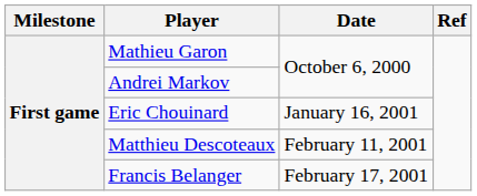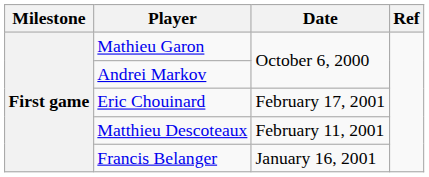Eric Chouinard | Date: January 16, 2001 -> February 17, 2001
Francis Belanger | Date: February 17, 2001 -> January 16, 2001
